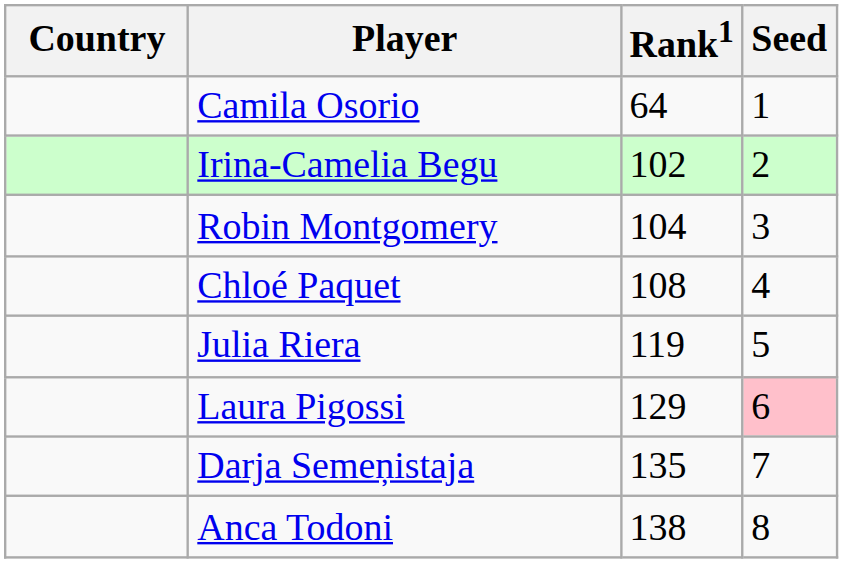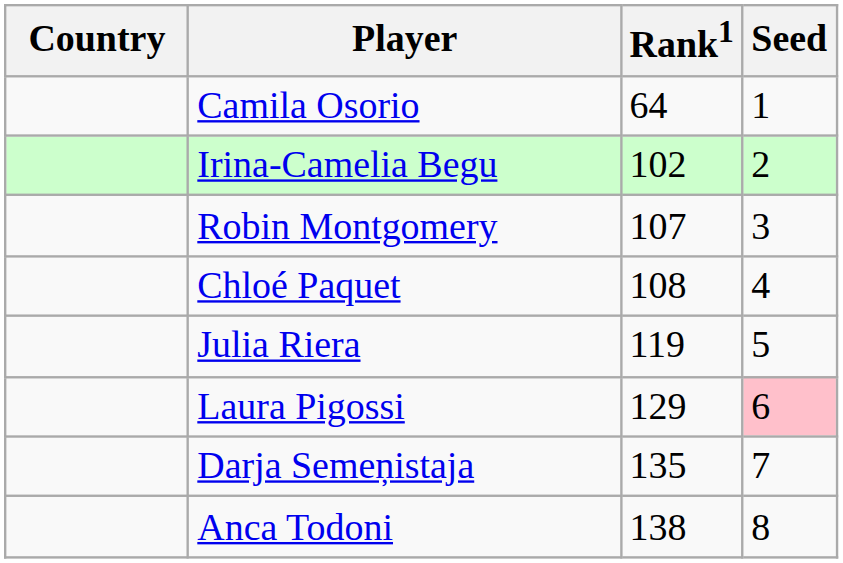Robin Montgomery | Rank1: 104 -> 107
